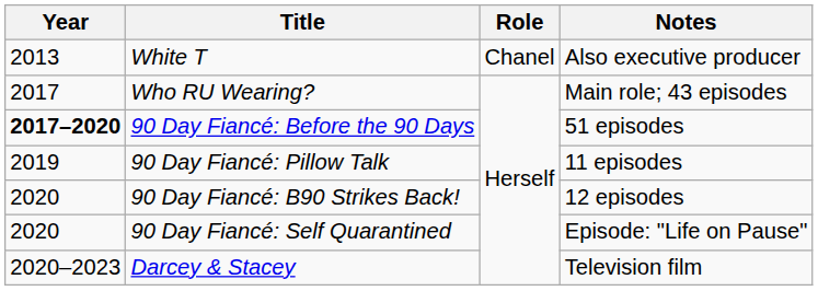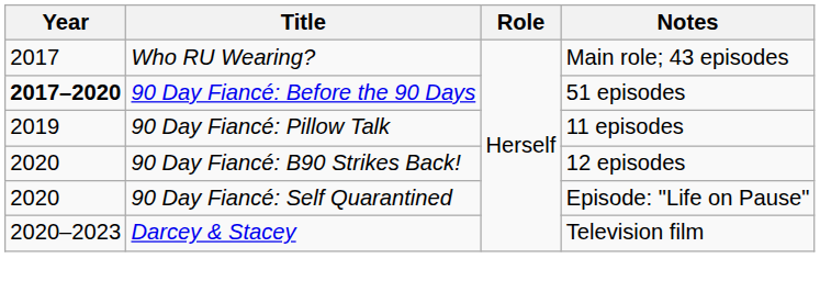- row: 2013 | White T | Chanel | Also executive producer
